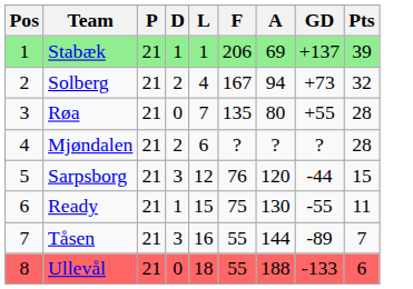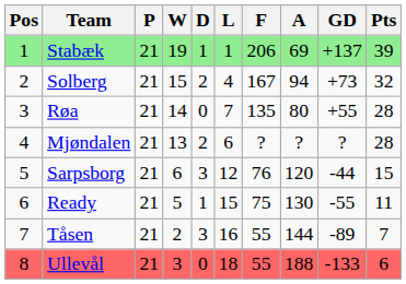+ column: W | 19 | 15 | 14 | 13 | 6 | 5 | 2 | 3
